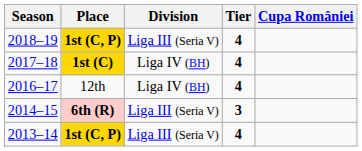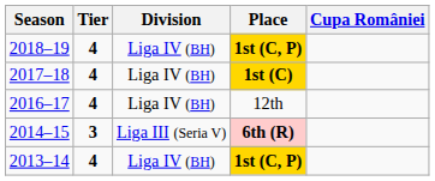columns swapped: Tier <-> Place
2018–19 | Division: Liga III (Seria V) -> Liga IV (BH)
2013–14 | Division: Liga III (Seria V) -> Liga IV (BH)
